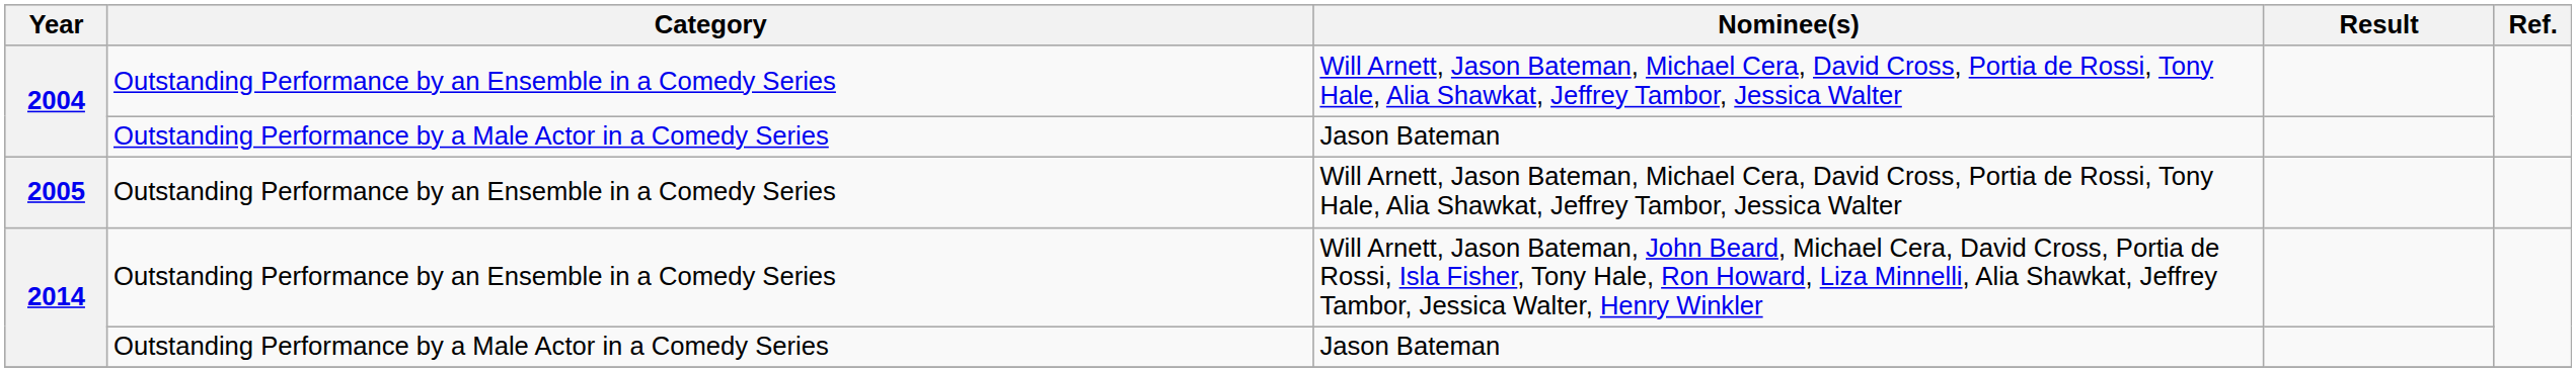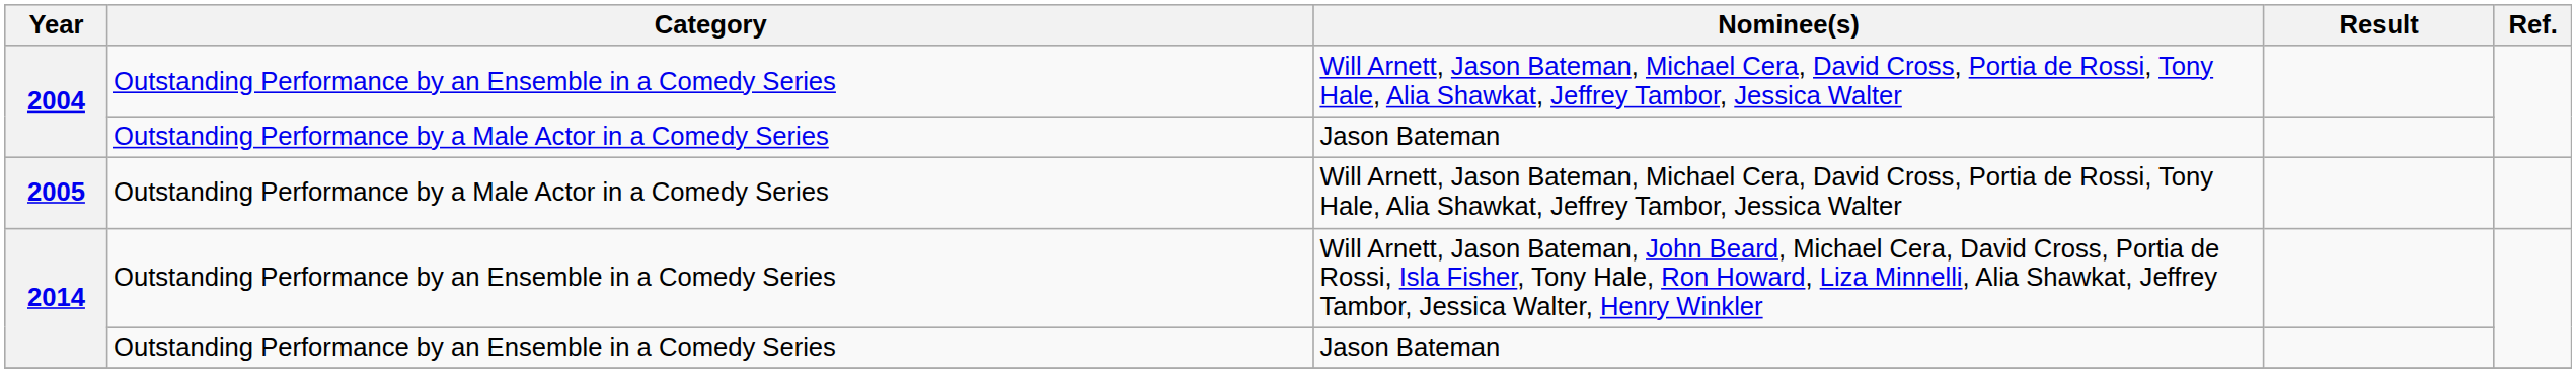2005 | Category: Outstanding Performance by an Ensemble in a Comedy Series -> Outstanding Performance by a Male Actor in a Comedy Series
2014 / Jason Bateman | Category: Outstanding Performance by a Male Actor in a Comedy Series -> Outstanding Performance by an Ensemble in a Comedy Series
